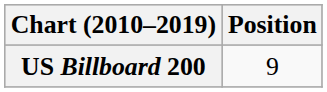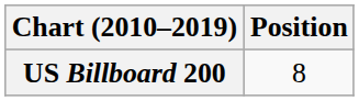US Billboard 200 | Position: 9 -> 8
